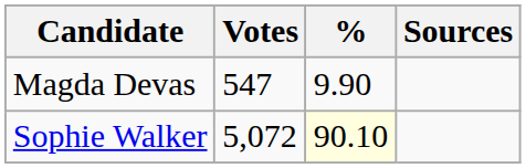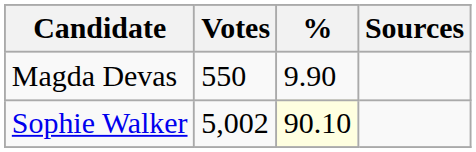Magda Devas | Votes: 547 -> 550
Sophie Walker | Votes: 5,072 -> 5,002
